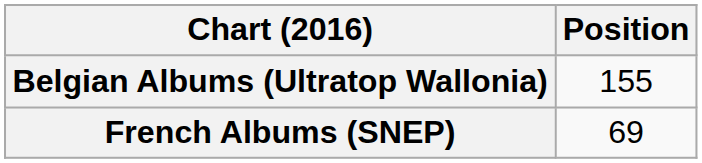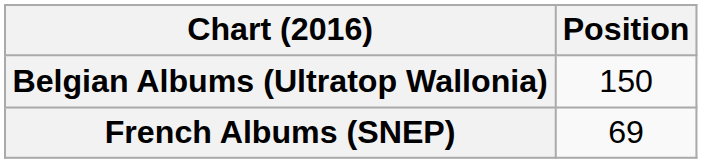Belgian Albums (Ultratop Wallonia) | Position: 155 -> 150
